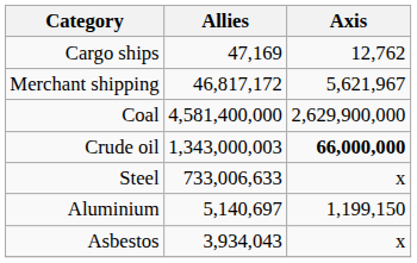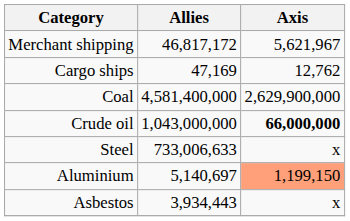rows swapped: Cargo ships <-> Merchant shipping
Crude oil | Allies: 1,343,000,003 -> 1,043,000,000
Aluminium | Axis: no background -> lightsalmon background
Asbestos | Allies: 3,934,043 -> 3,934,443
